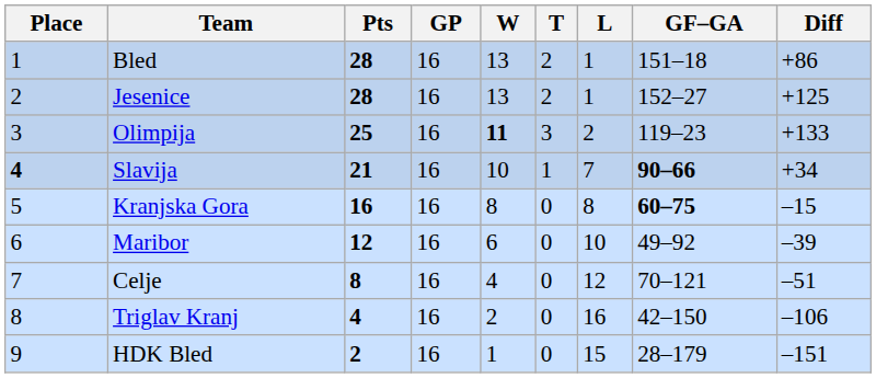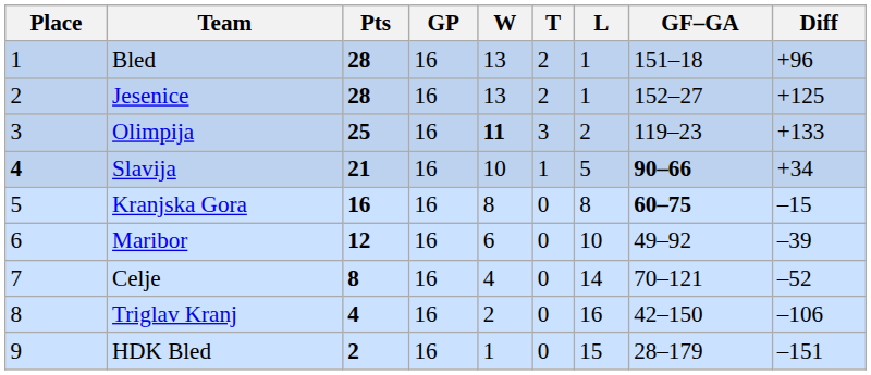Bled | Diff: +86 -> +96
Slavija | L: 7 -> 5
Celje | L: 12 -> 14
Celje | Diff: –51 -> –52
